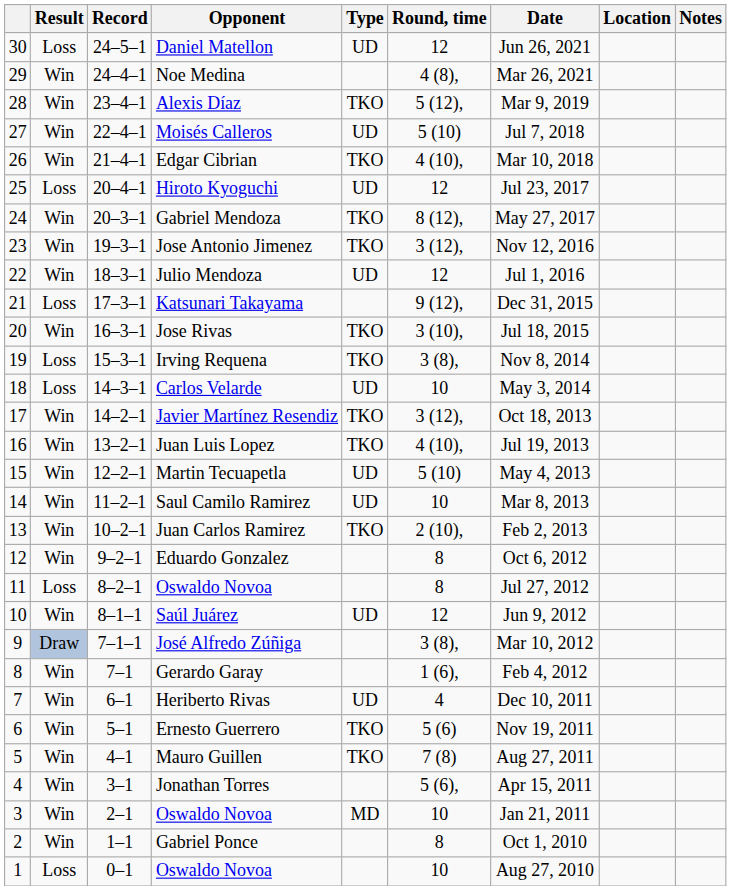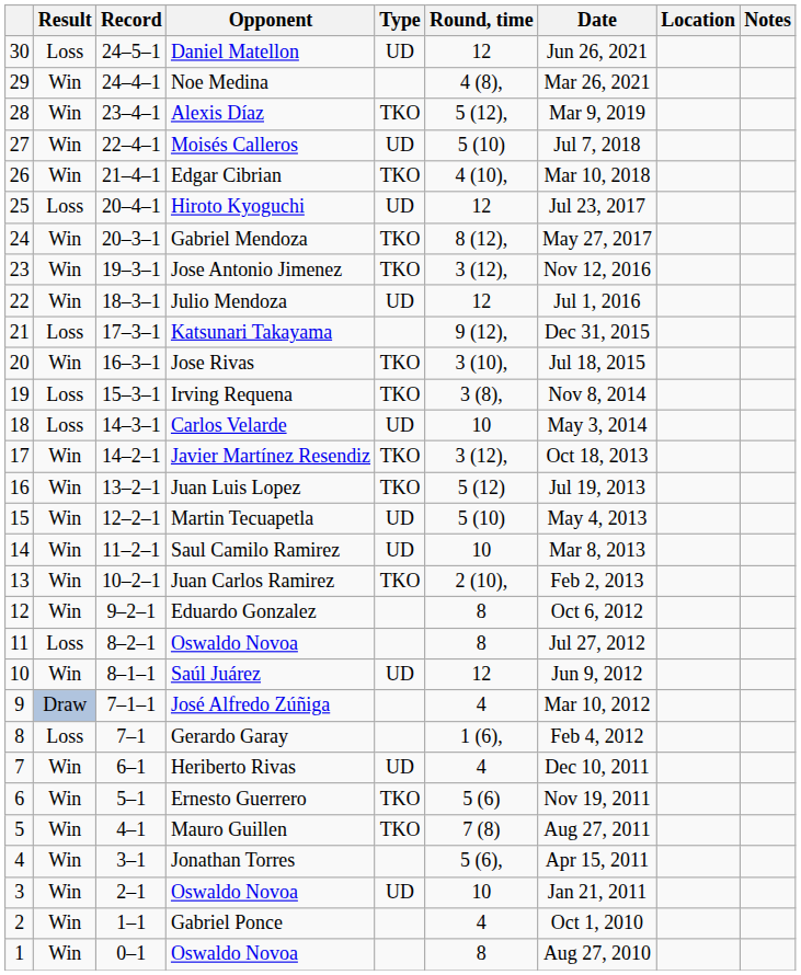Juan Luis Lopez | Round, time: 4 (10), -> 5 (12)
José Alfredo Zúñiga | Round, time: 3 (8), -> 4
Gerardo Garay | Result: Win -> Loss
3 / Oswaldo Novoa | Type: MD -> UD
Gabriel Ponce | Round, time: 8 -> 4
1 / Oswaldo Novoa | Result: Loss -> Win
1 / Oswaldo Novoa | Round, time: 10 -> 8
